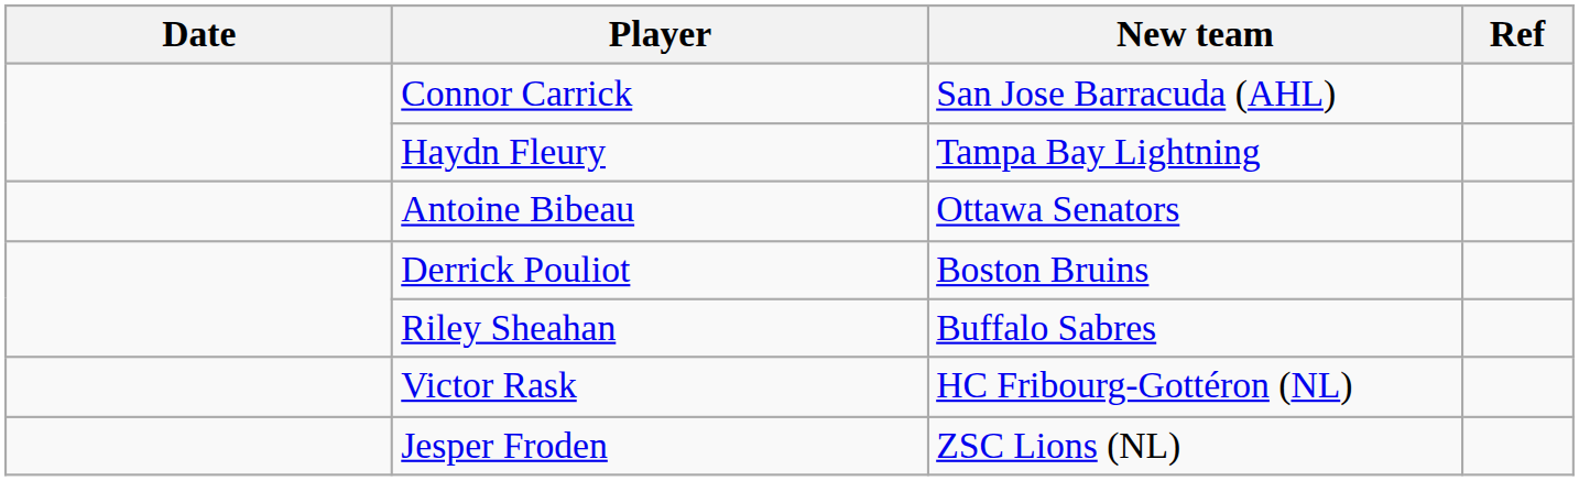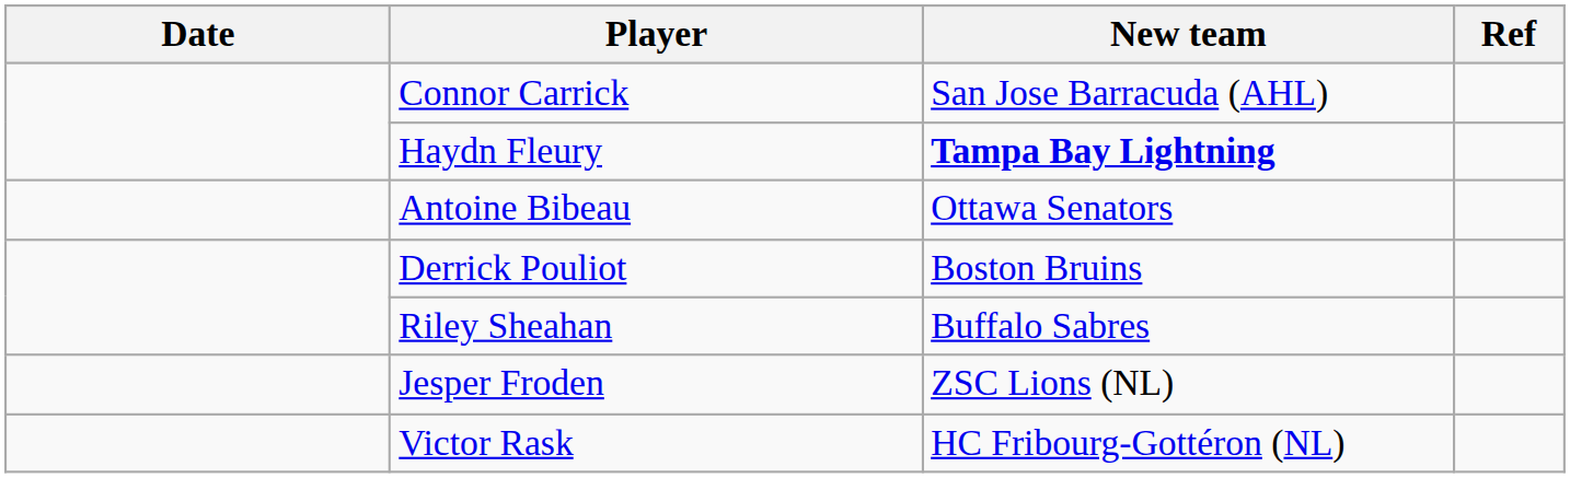Haydn Fleury | New team: normal -> bold
rows swapped: Victor Rask <-> Jesper Froden
